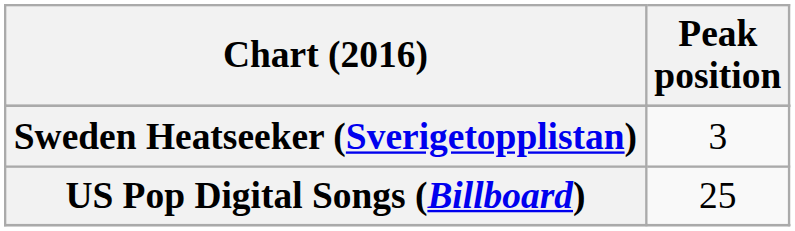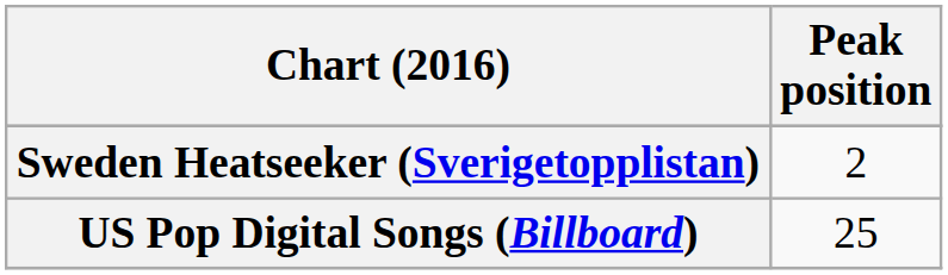Sweden Heatseeker (Sverigetopplistan) | Peak position: 3 -> 2
